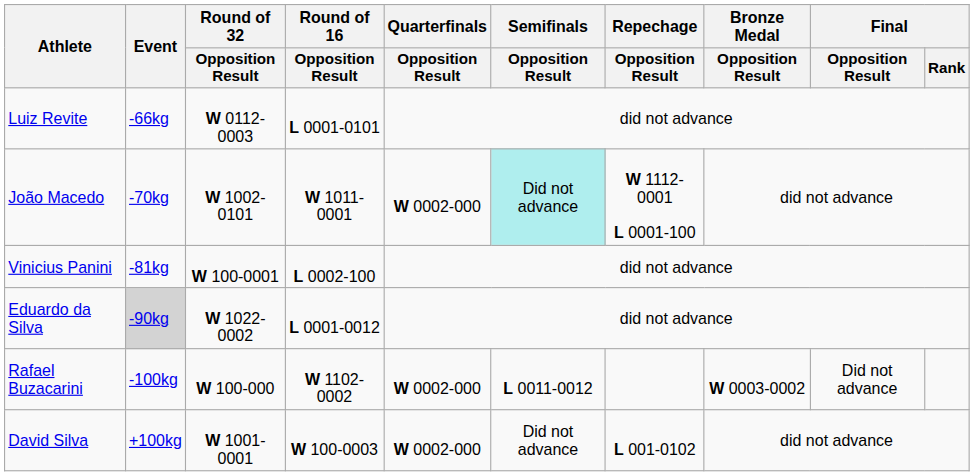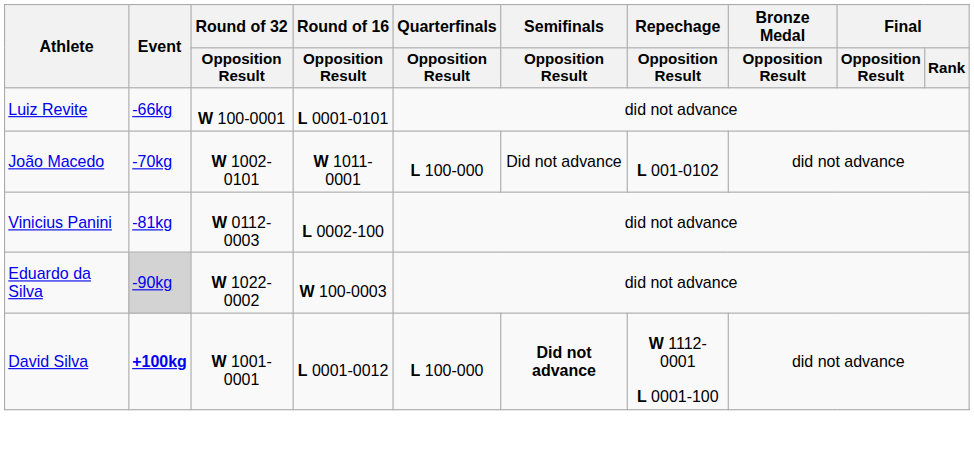Luiz Revite | Round of 32 / Opposition Result: W 0112-0003 -> W 100-0001
João Macedo | Quarterfinals / Opposition Result: W 0002-000 -> L 100-000
João Macedo | Semifinals / Opposition Result: paleturquoise background -> no background
João Macedo | Repechage / Opposition Result: W 1112-0001 L 0001-100 -> L 001-0102
Vinicius Panini | Round of 32 / Opposition Result: W 100-0001 -> W 0112-0003
Eduardo da Silva | Round of 16 / Opposition Result: L 0001-0012 -> W 100-0003
- row: Rafael Buzacarini | -100kg | W 100-000 | W 1102-0002 | W 0002-000 | L 0011-0012 | W 0003-0002 | Did not advance
David Silva | Event: normal -> bold
David Silva | Round of 16 / Opposition Result: W 100-0003 -> L 0001-0012
David Silva | Quarterfinals / Opposition Result: W 0002-000 -> L 100-000
David Silva | Semifinals / Opposition Result: normal -> bold
David Silva | Repechage / Opposition Result: L 001-0102 -> W 1112-0001 L 0001-100
